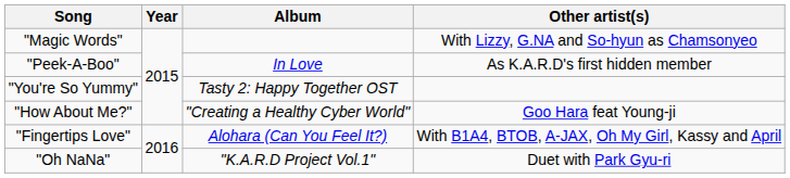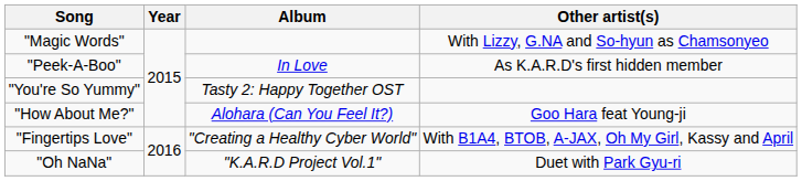"How About Me?" | Album: "Creating a Healthy Cyber World" -> Alohara (Can You Feel It?)
"Fingertips Love" | Album: Alohara (Can You Feel It?) -> "Creating a Healthy Cyber World"
